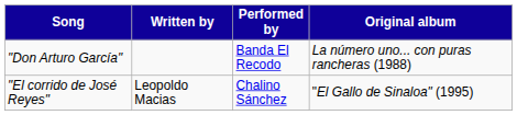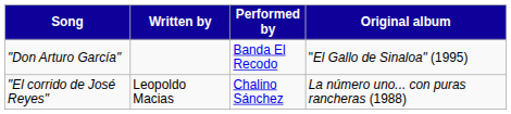"Don Arturo García" | Original album: La número uno... con puras rancheras (1988) -> "El Gallo de Sinaloa" (1995)
"El corrido de José Reyes" | Original album: "El Gallo de Sinaloa" (1995) -> La número uno... con puras rancheras (1988)
